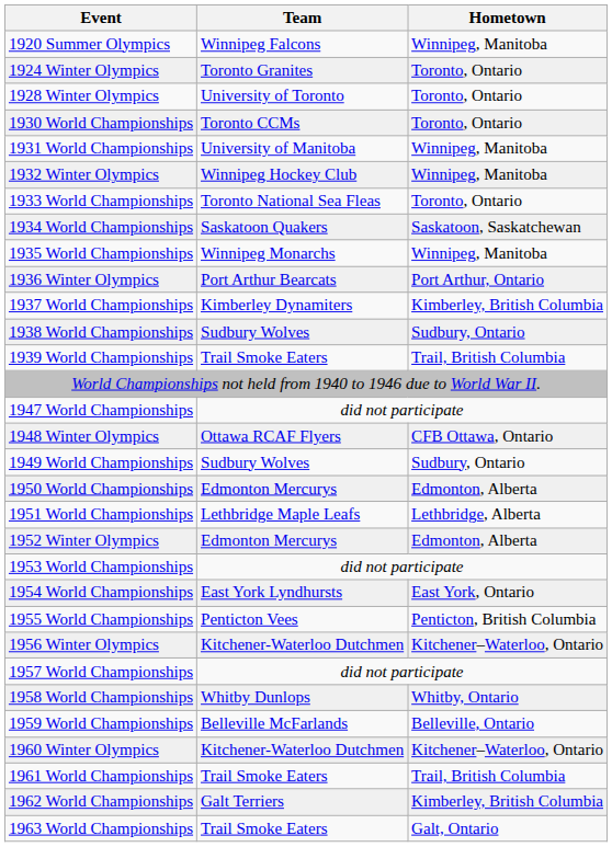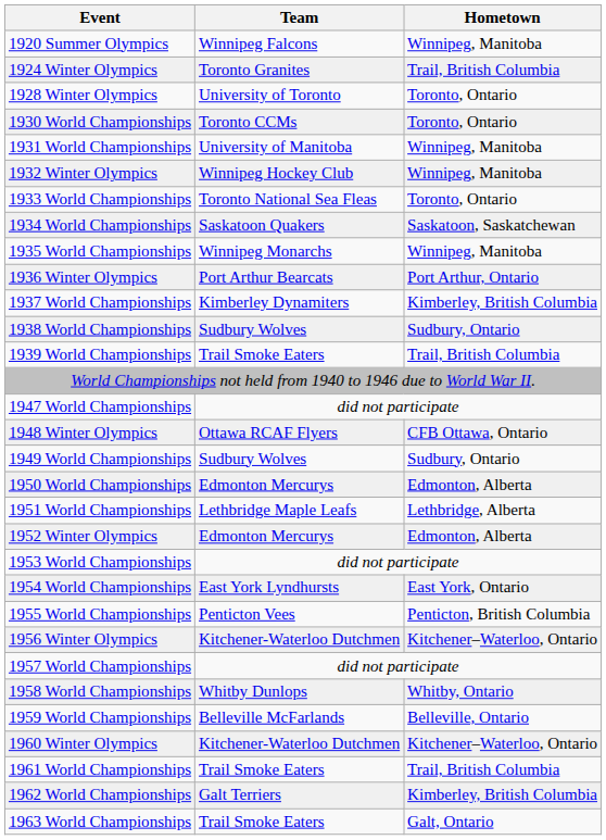1924 Winter Olympics | Hometown: Toronto, Ontario -> Trail, British Columbia
